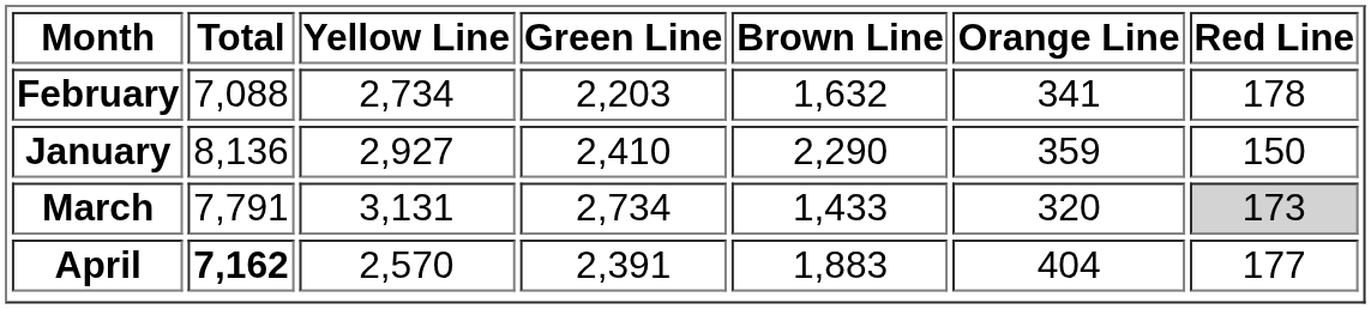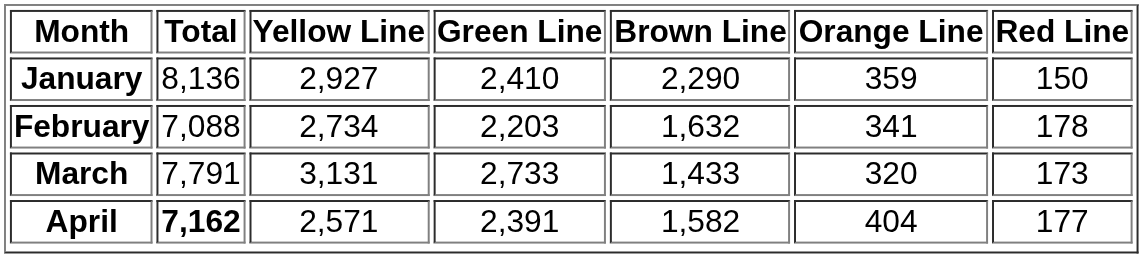rows swapped: January <-> February
March | Green Line: 2,734 -> 2,733
March | Red Line: lightgrey background -> no background
April | Yellow Line: 2,570 -> 2,571
April | Brown Line: 1,883 -> 1,582
